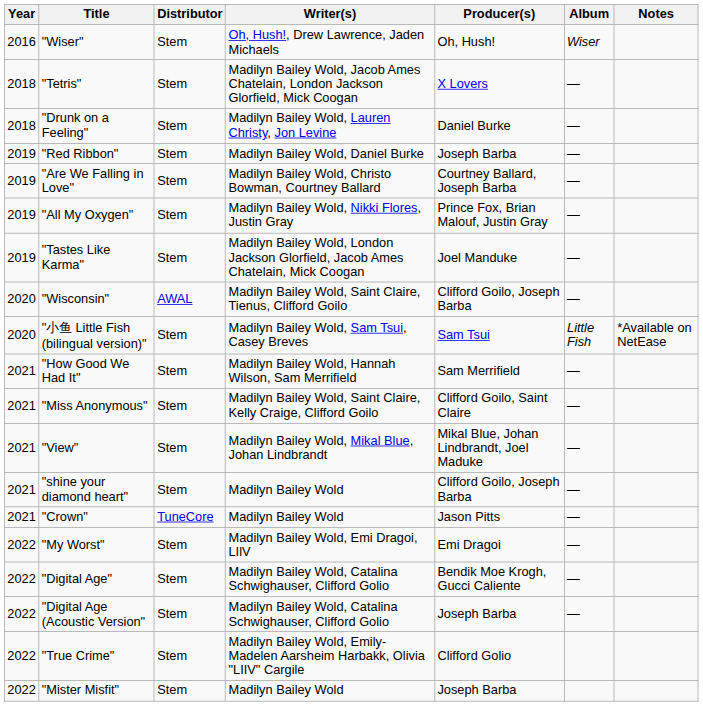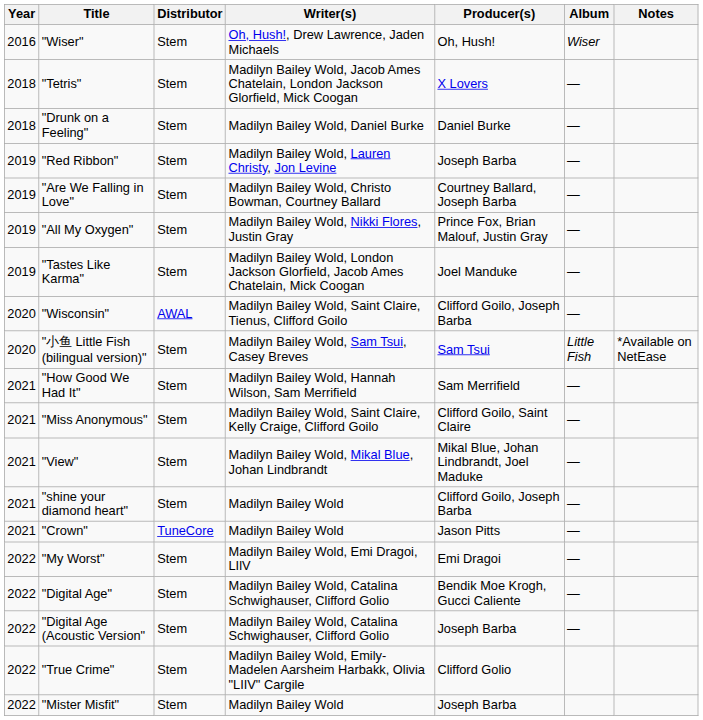"Drunk on a Feeling" | Writer(s): Madilyn Bailey Wold, Lauren Christy, Jon Levine -> Madilyn Bailey Wold, Daniel Burke
"Red Ribbon" | Writer(s): Madilyn Bailey Wold, Daniel Burke -> Madilyn Bailey Wold, Lauren Christy, Jon Levine
